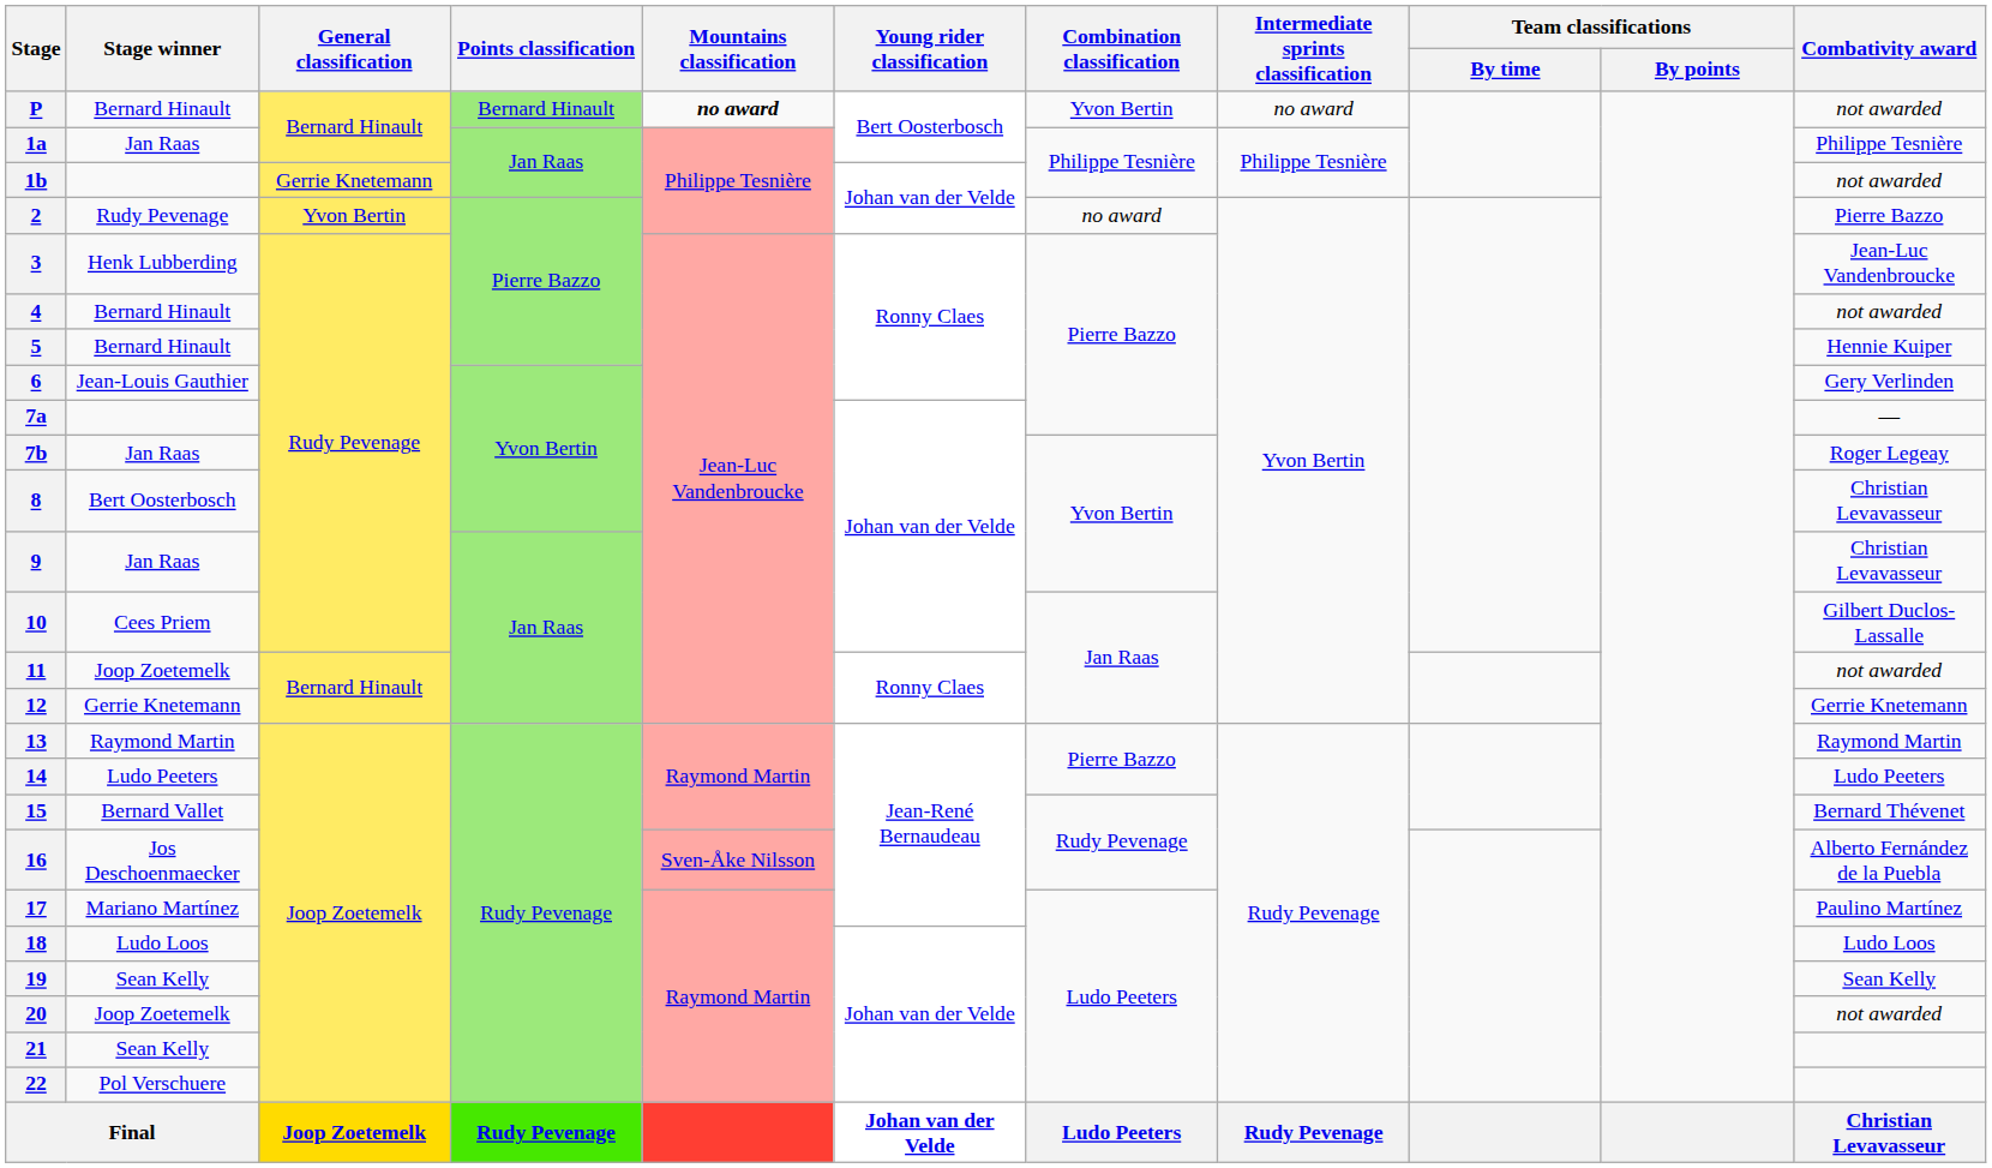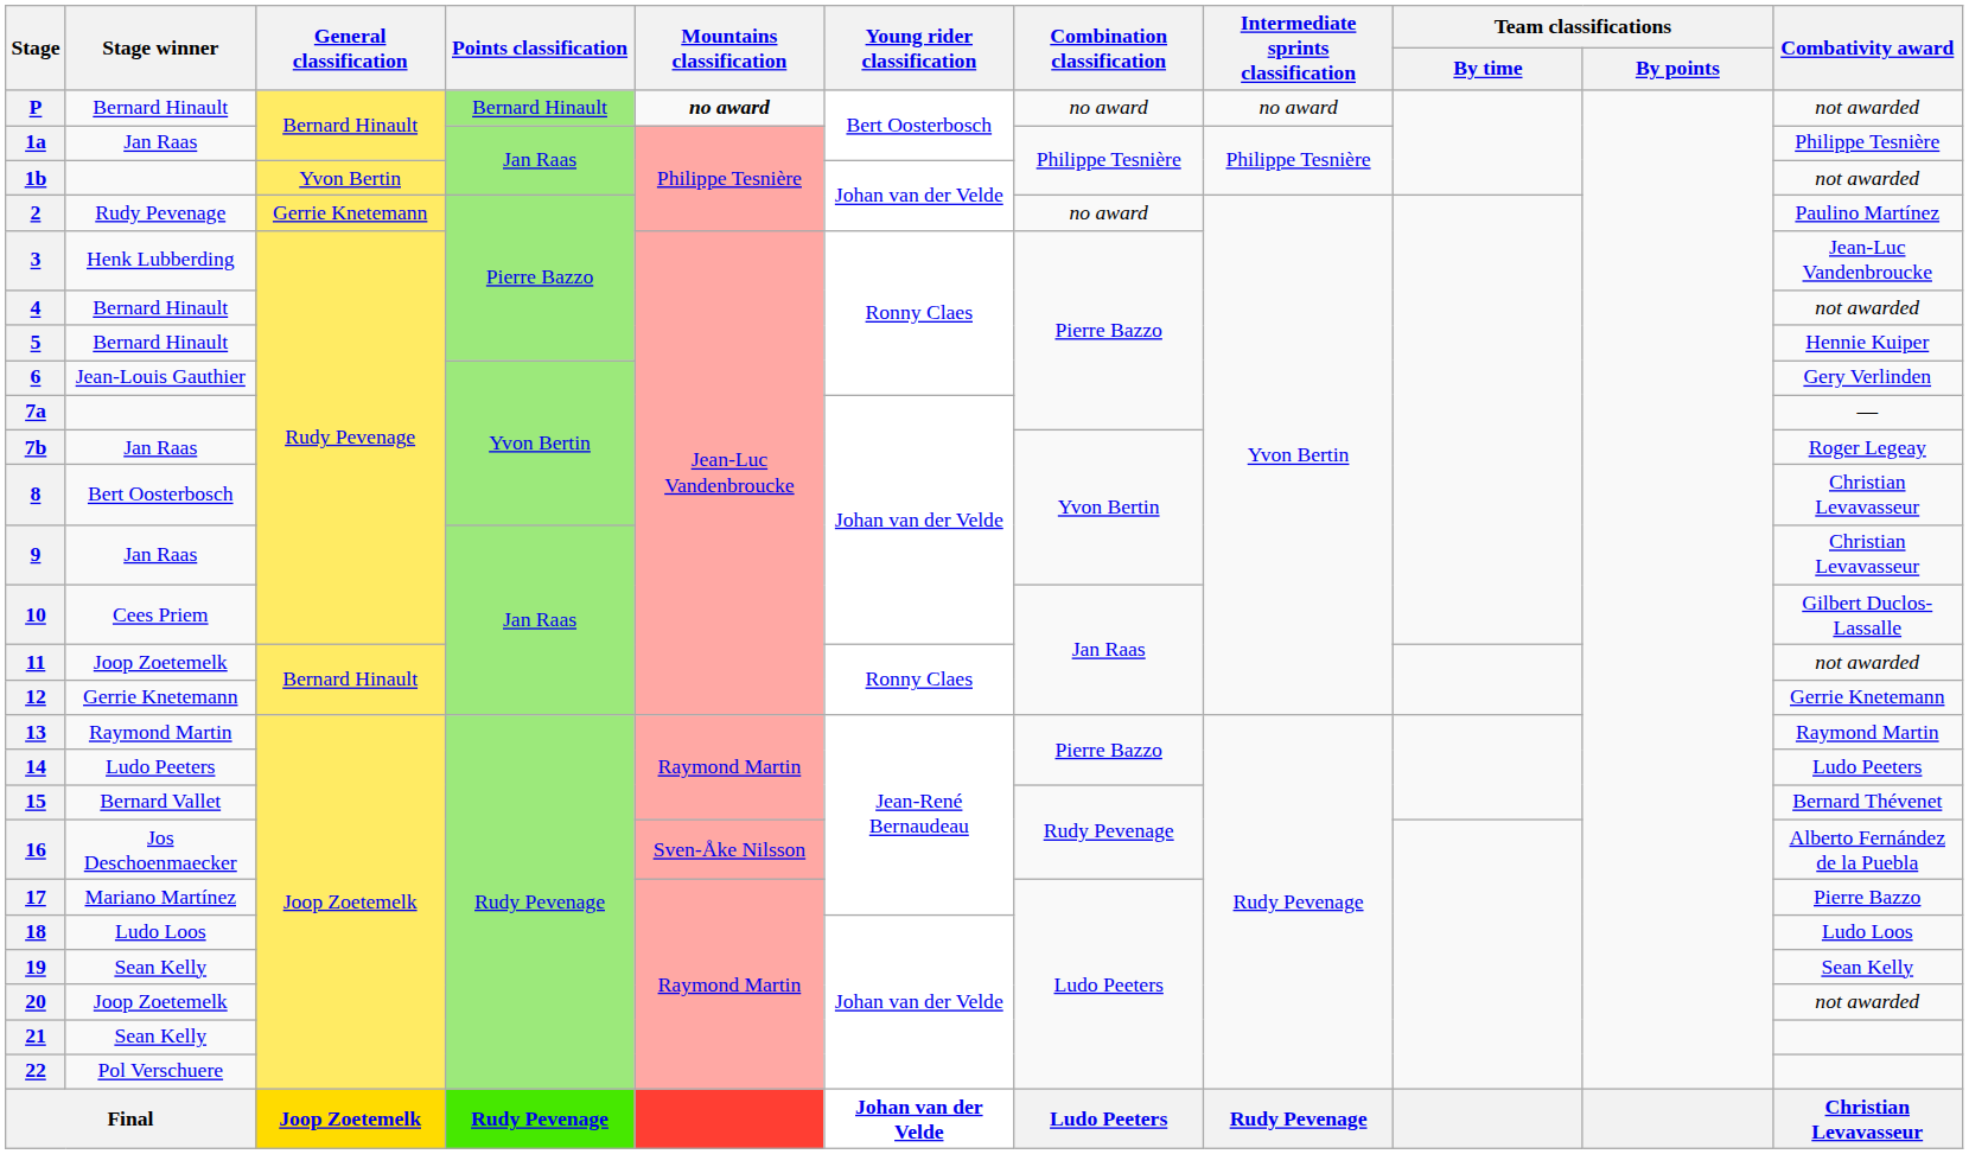P | Combination classification: Yvon Bertin -> no award
1b | General classification: Gerrie Knetemann -> Yvon Bertin
2 | General classification: Yvon Bertin -> Gerrie Knetemann
2 | Combativity award: Pierre Bazzo -> Paulino Martínez
17 | Combativity award: Paulino Martínez -> Pierre Bazzo
